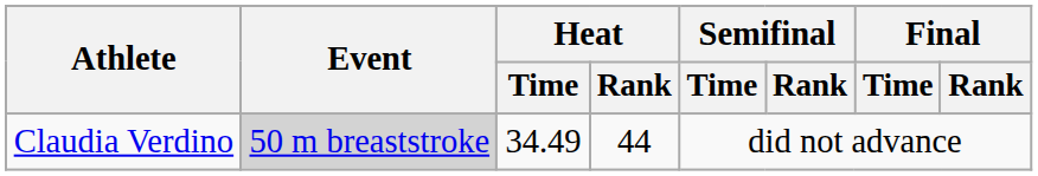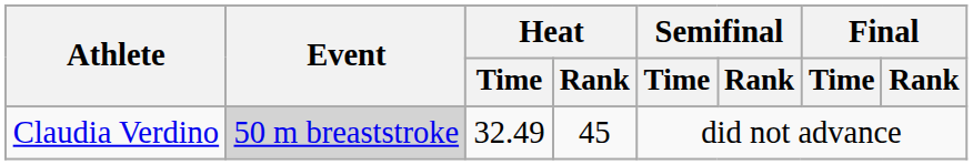Claudia Verdino | Heat / Time: 34.49 -> 32.49
Claudia Verdino | Heat / Rank: 44 -> 45
